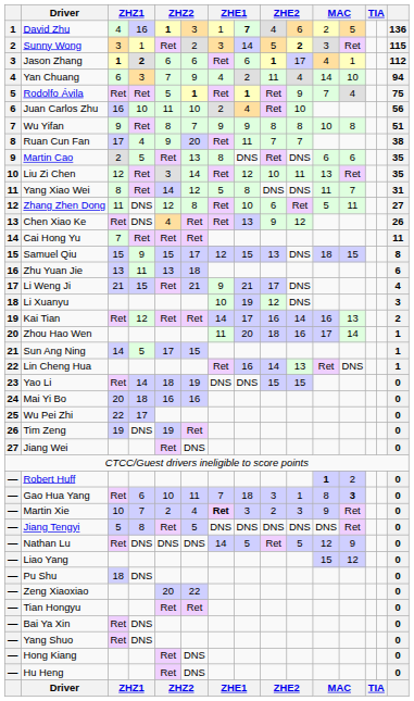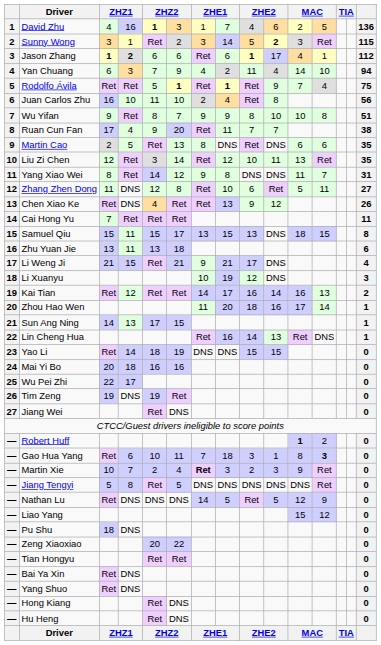David Zhu | column 8: bold -> normal
Juan Carlos Zhu | column 10: 10 -> 8
Wu Yifan | column 10: 8 -> 10
Yang Xiao Wei | column 7: 5 -> 9
Samuel Qiu | column 4: 9 -> 11
Samuel Qiu | column 7: 12 -> 13
Sun Ang Ning | column 4: 5 -> 13
